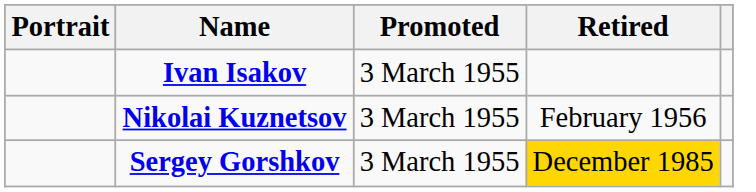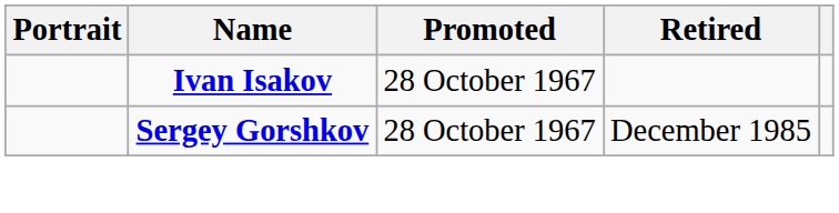Ivan Isakov | Promoted: 3 March 1955 -> 28 October 1967
- row: Nikolai Kuznetsov | 3 March 1955 | February 1956
Sergey Gorshkov | Promoted: 3 March 1955 -> 28 October 1967
Sergey Gorshkov | Retired: gold background -> no background
